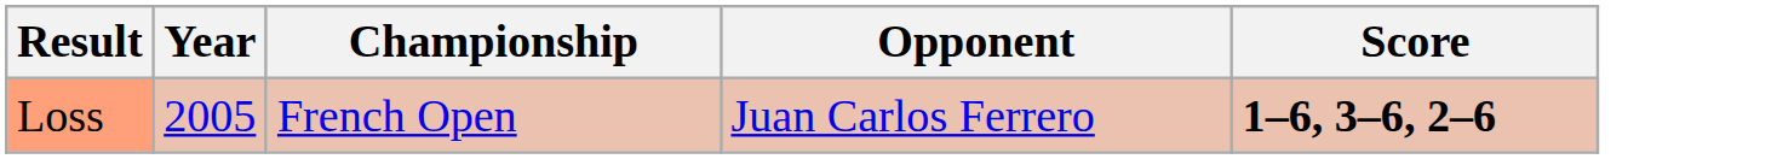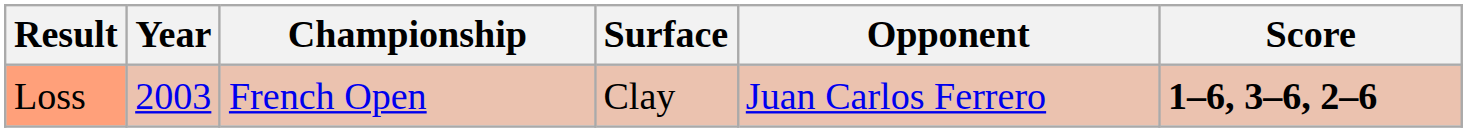+ column: Surface | Clay
Loss | Year: 2005 -> 2003
